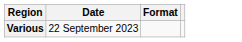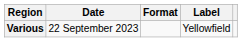+ column: Label | Yellowfield
